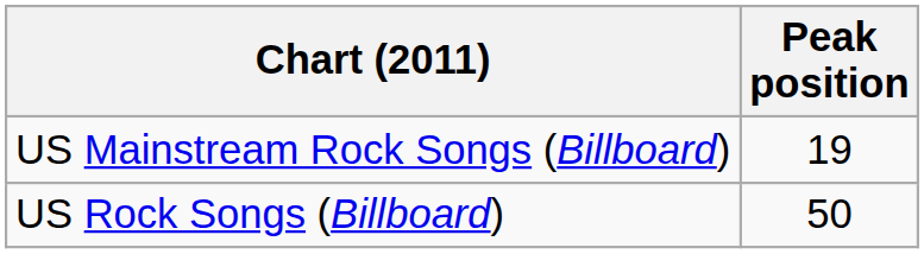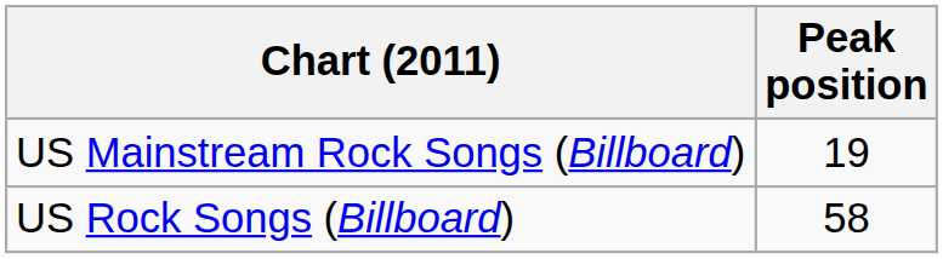US Rock Songs (Billboard) | Peak position: 50 -> 58
